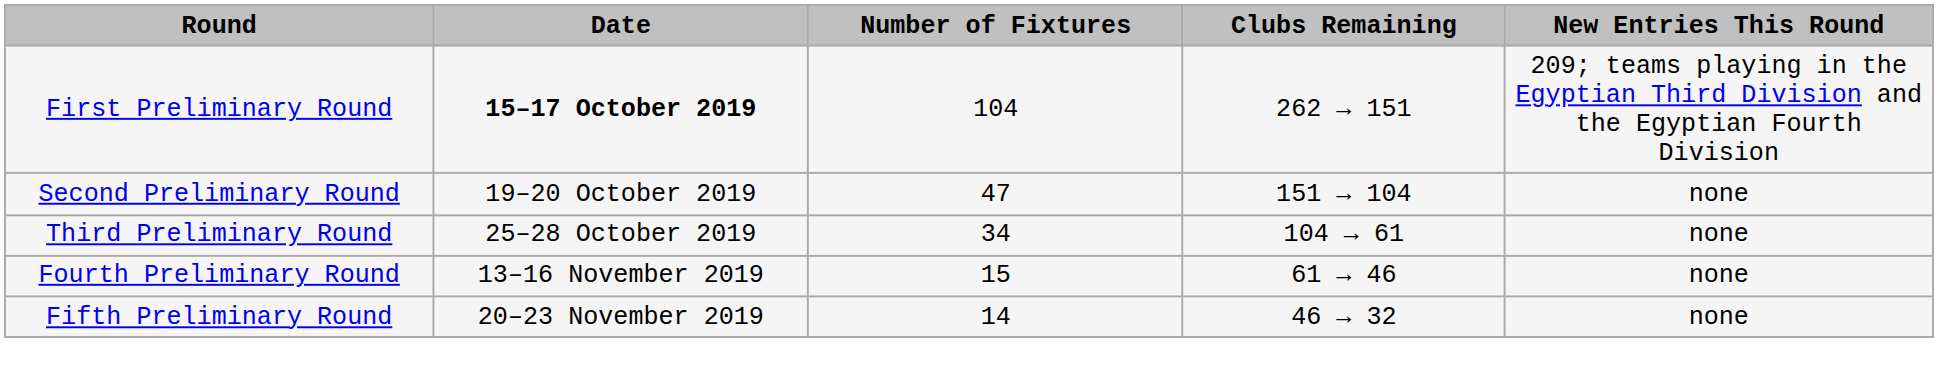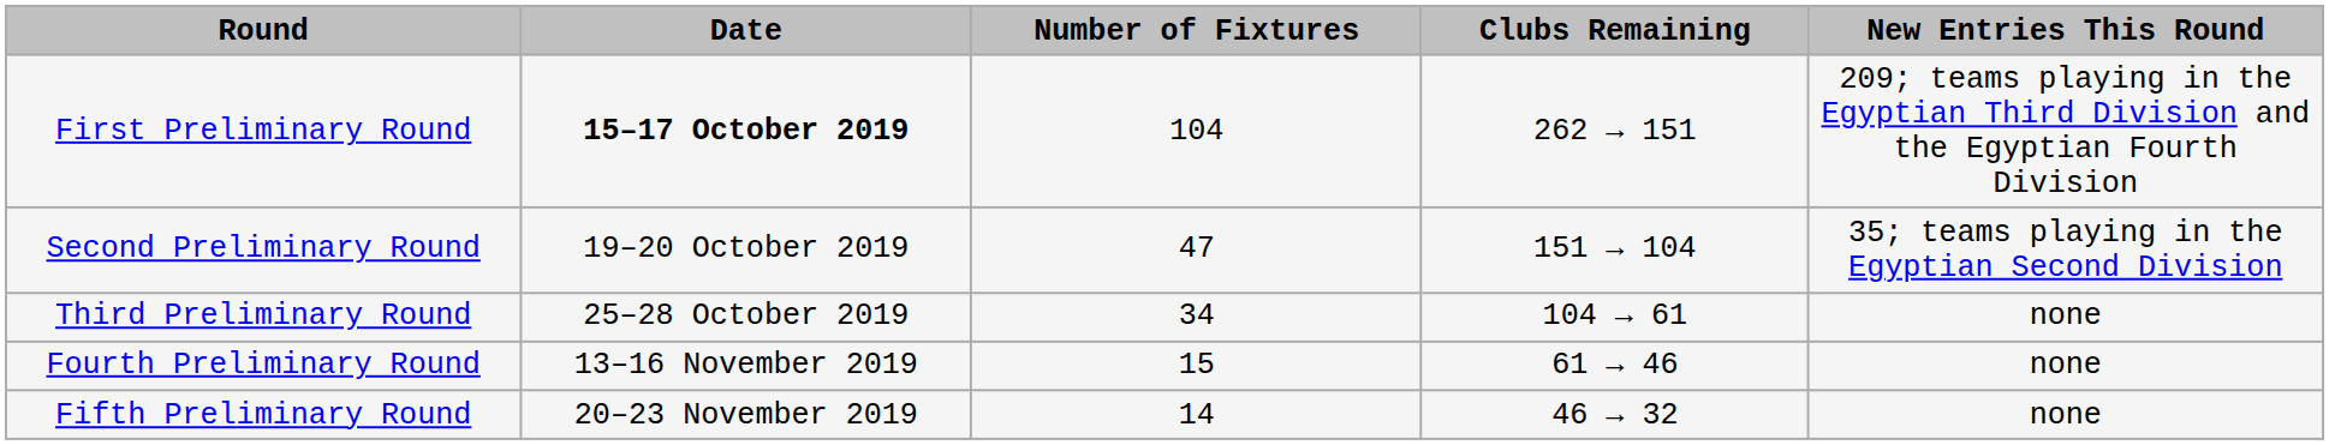Second Preliminary Round | New Entries This Round: none -> 35; teams playing in the Egyptian Second Division
